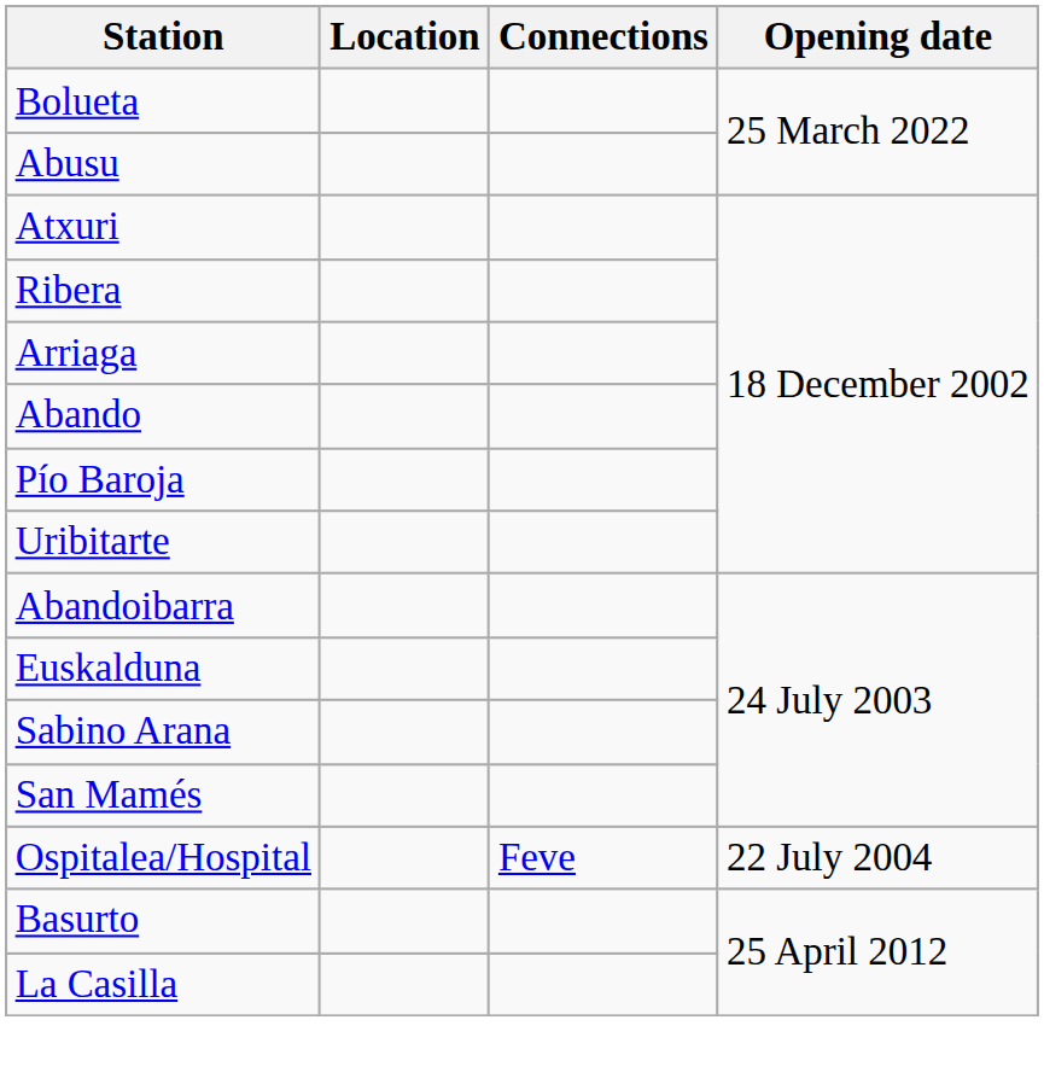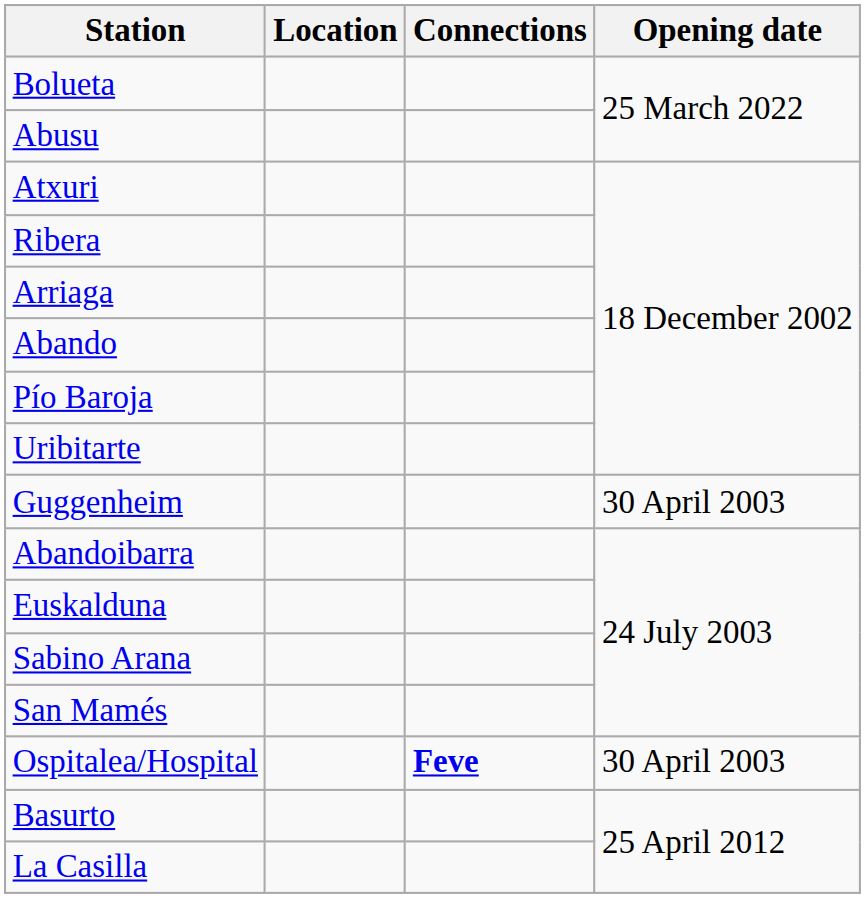+ row: Guggenheim | 30 April 2003
Ospitalea/Hospital | Connections: normal -> bold
Ospitalea/Hospital | Opening date: 22 July 2004 -> 30 April 2003
